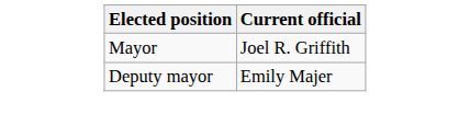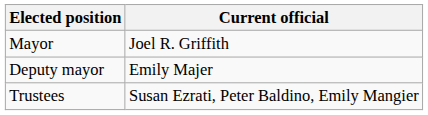+ row: Trustees | Susan Ezrati, Peter Baldino, Emily Mangier
